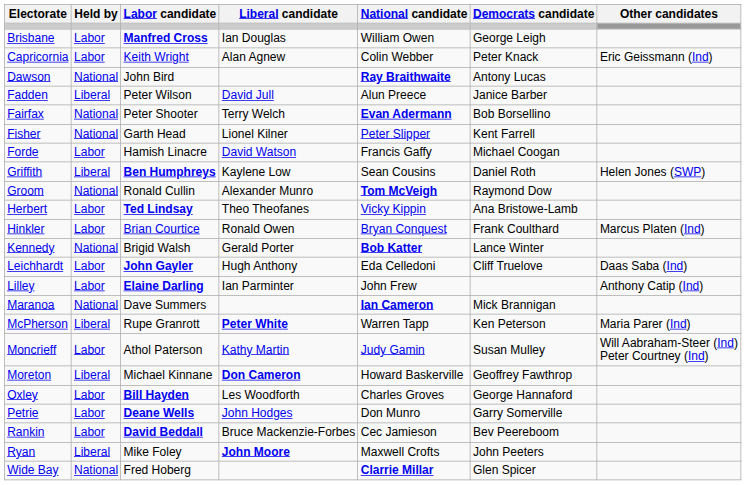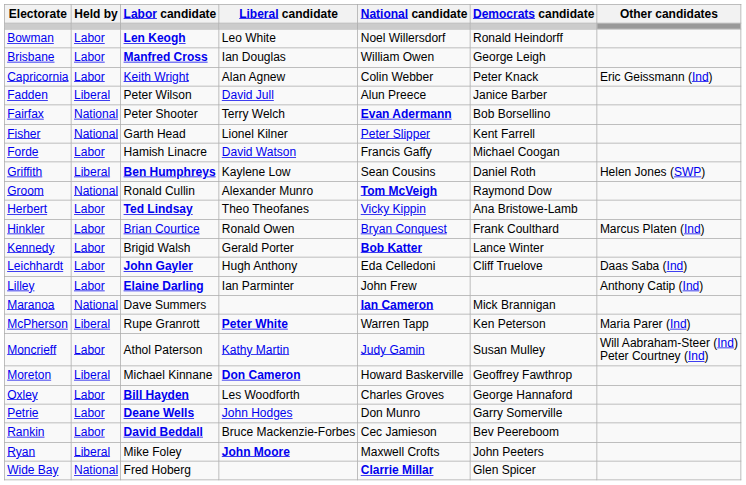+ row: Bowman | Labor | Len Keogh | Leo White | Noel Willersdorf | Ronald Heindorff
- row: Dawson | National | John Bird | Ray Braithwaite | Antony Lucas
Kennedy | Held by: National -> Labor
